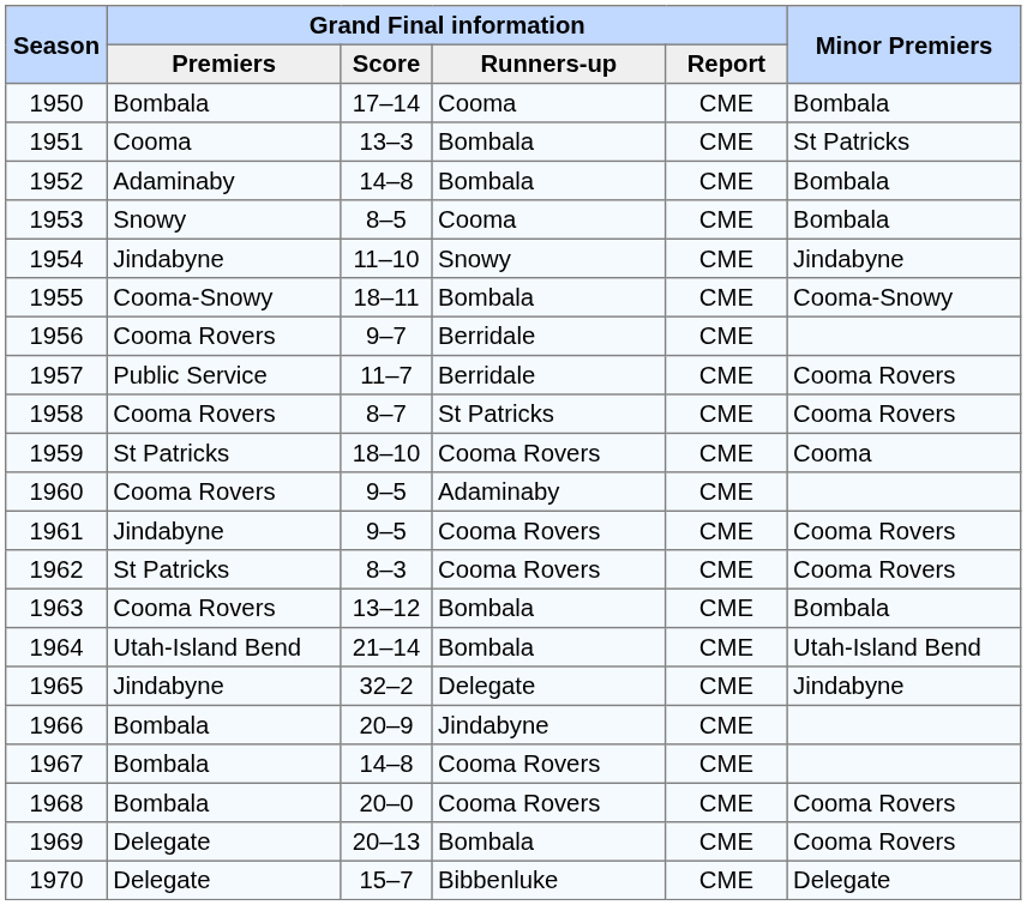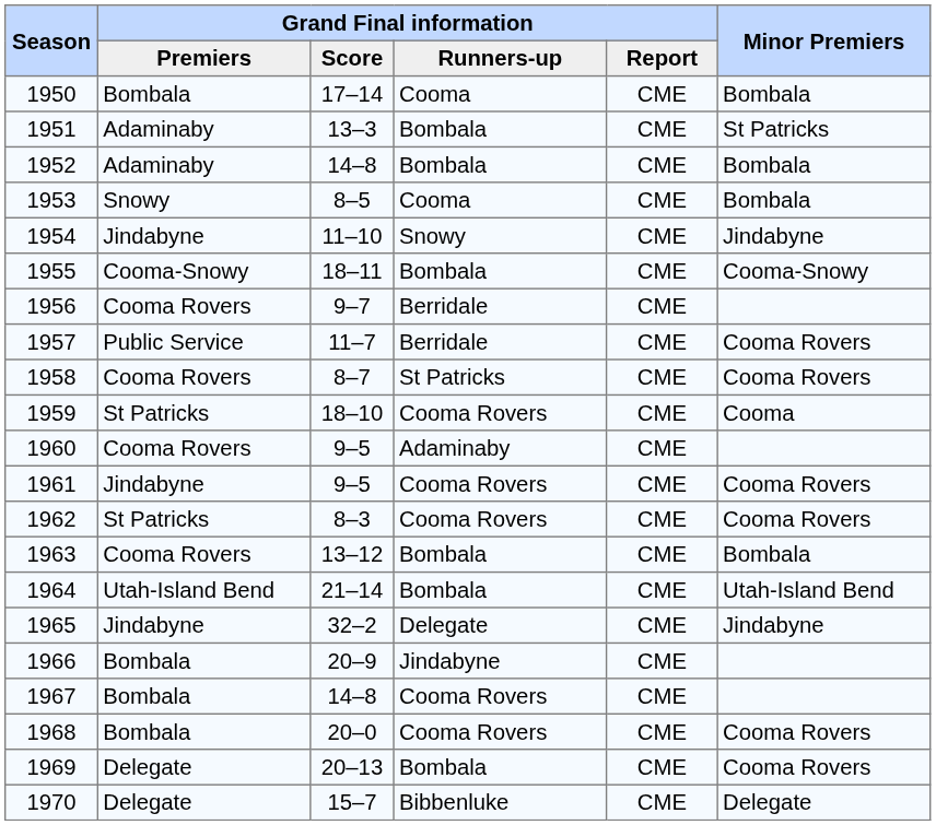1951 | Grand Final information / Premiers: Cooma -> Adaminaby
